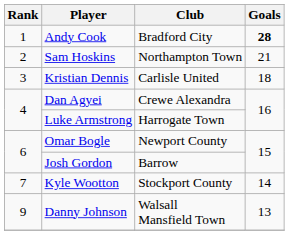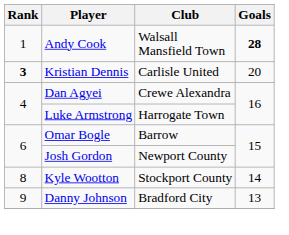Andy Cook | Club: Bradford City -> Walsall Mansfield Town
- row: 2 | Sam Hoskins | Northampton Town | 21
Kristian Dennis | Rank: normal -> bold
Kristian Dennis | Goals: 18 -> 20
Omar Bogle | Club: Newport County -> Barrow
Josh Gordon | Club: Barrow -> Newport County
Kyle Wootton | Rank: 7 -> 8
Danny Johnson | Club: Walsall Mansfield Town -> Bradford City
